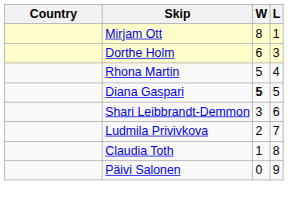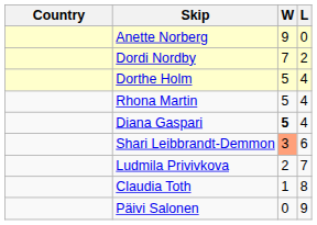+ row: Anette Norberg | 9 | 0
- row: Mirjam Ott | 8 | 1
+ row: Dordi Nordby | 7 | 2
Dorthe Holm | W: 6 -> 5
Dorthe Holm | L: 3 -> 4
Diana Gaspari | L: 5 -> 4
Shari Leibbrandt-Demmon | W: no background -> lightsalmon background
